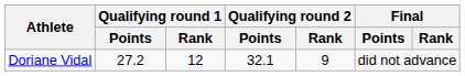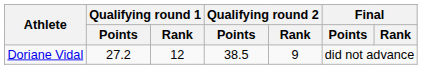Doriane Vidal | Qualifying round 2 / Points: 32.1 -> 38.5
